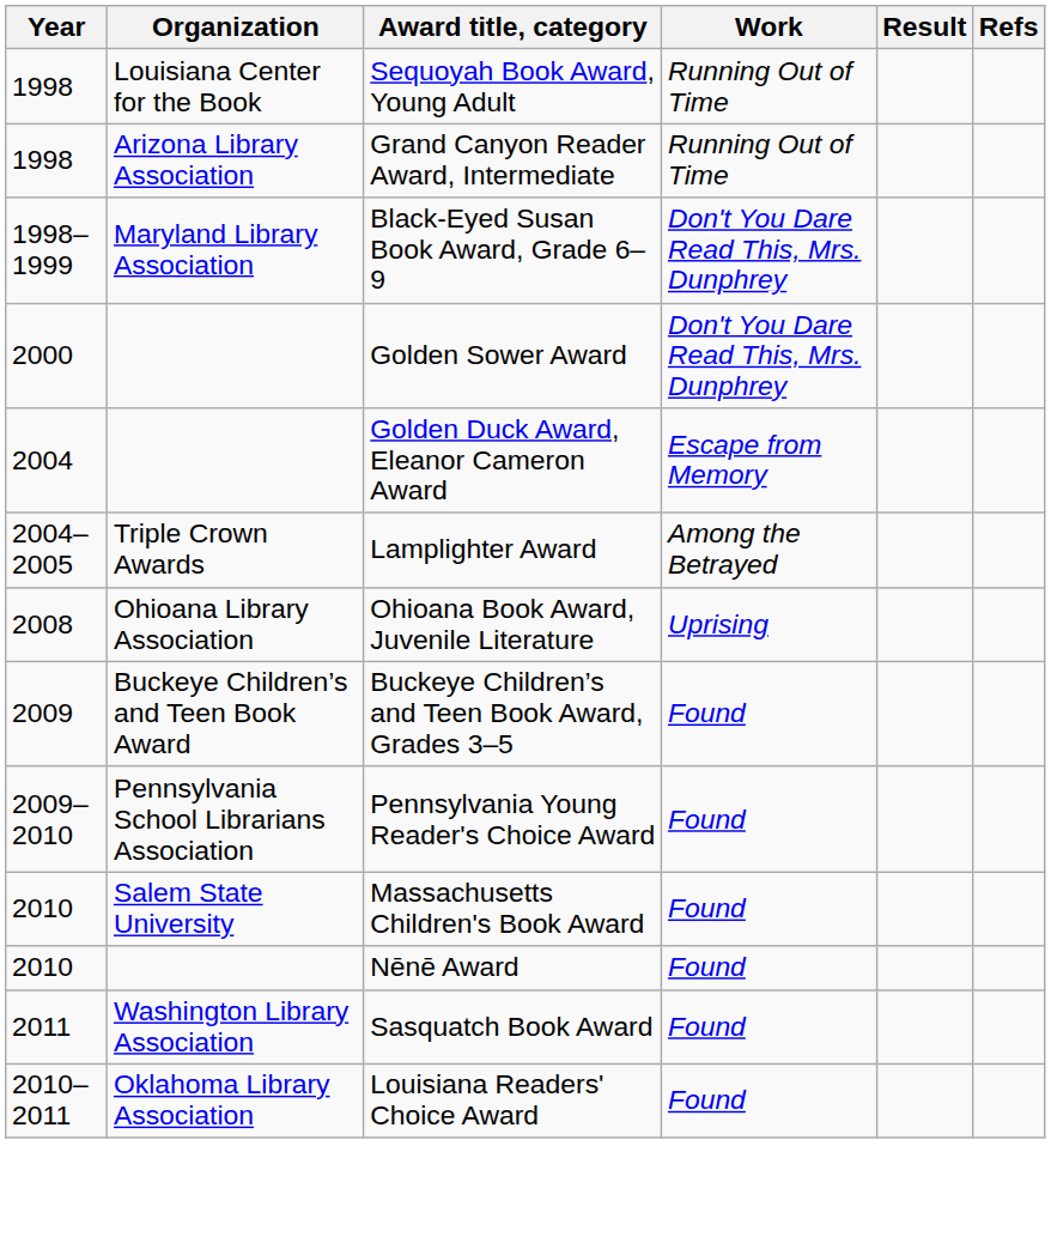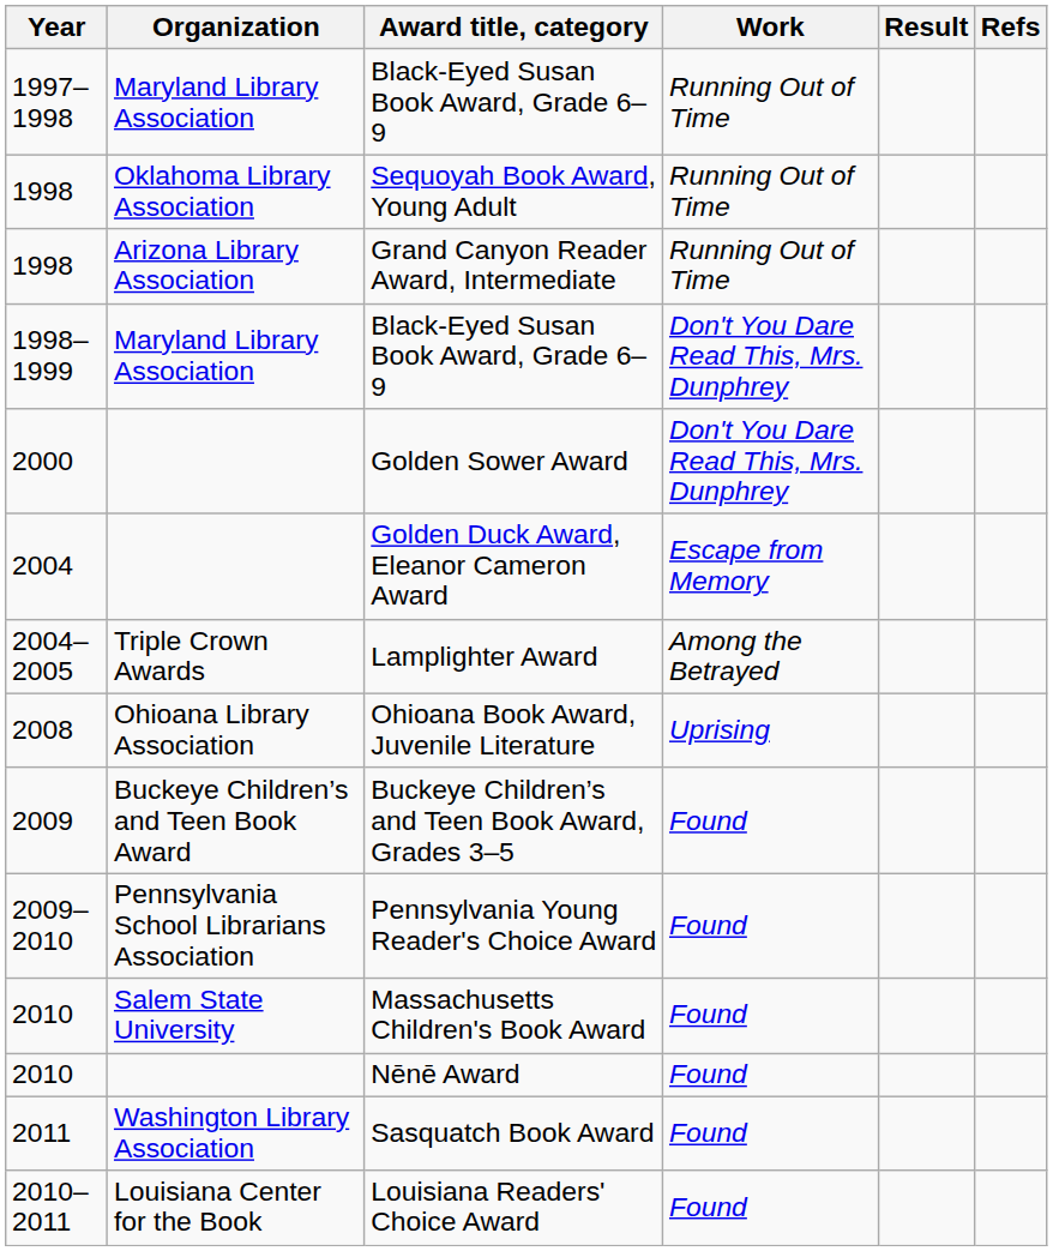+ row: 1997–1998 | Maryland Library Association | Black-Eyed Susan Book Award, Grade 6–9 | Running Out of Time
Sequoyah Book Award, Young Adult | Organization: Louisiana Center for the Book -> Oklahoma Library Association
Louisiana Readers' Choice Award | Organization: Oklahoma Library Association -> Louisiana Center for the Book
